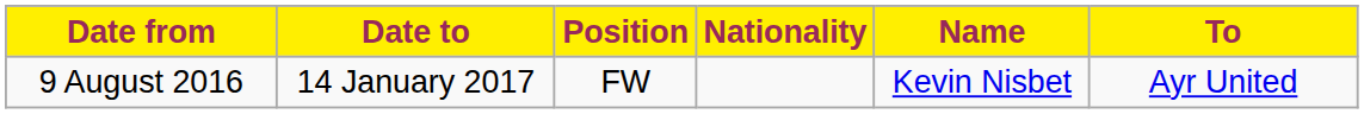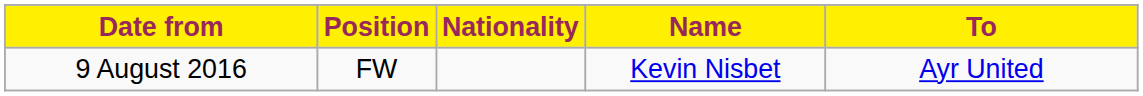- column: Date to | 14 January 2017
